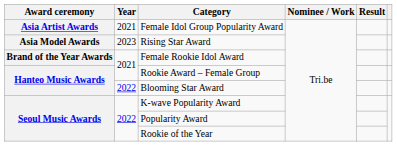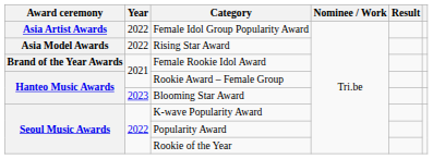Female Idol Group Popularity Award | Year: 2021 -> 2022
Rising Star Award | Year: 2023 -> 2022
Blooming Star Award | Year: 2022 -> 2023
